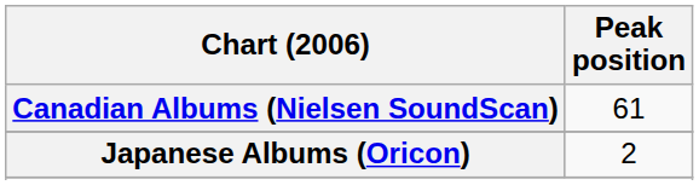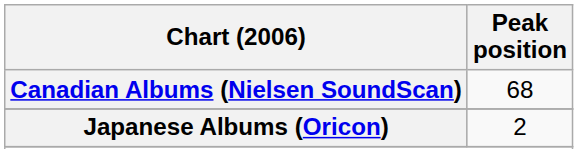Canadian Albums (Nielsen SoundScan) | Peak position: 61 -> 68
